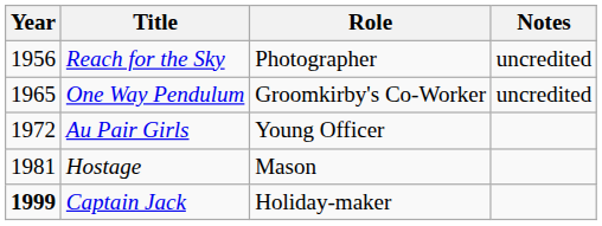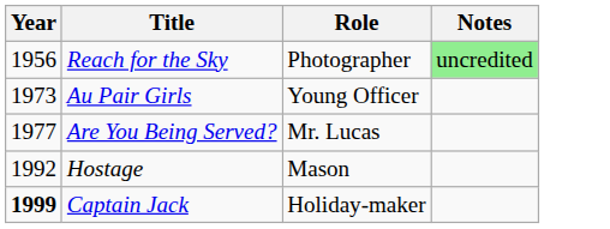Reach for the Sky | Notes: no background -> lightgreen background
- row: 1965 | One Way Pendulum | Groomkirby's Co-Worker | uncredited
Au Pair Girls | Year: 1972 -> 1973
+ row: 1977 | Are You Being Served? | Mr. Lucas
Hostage | Year: 1981 -> 1992
